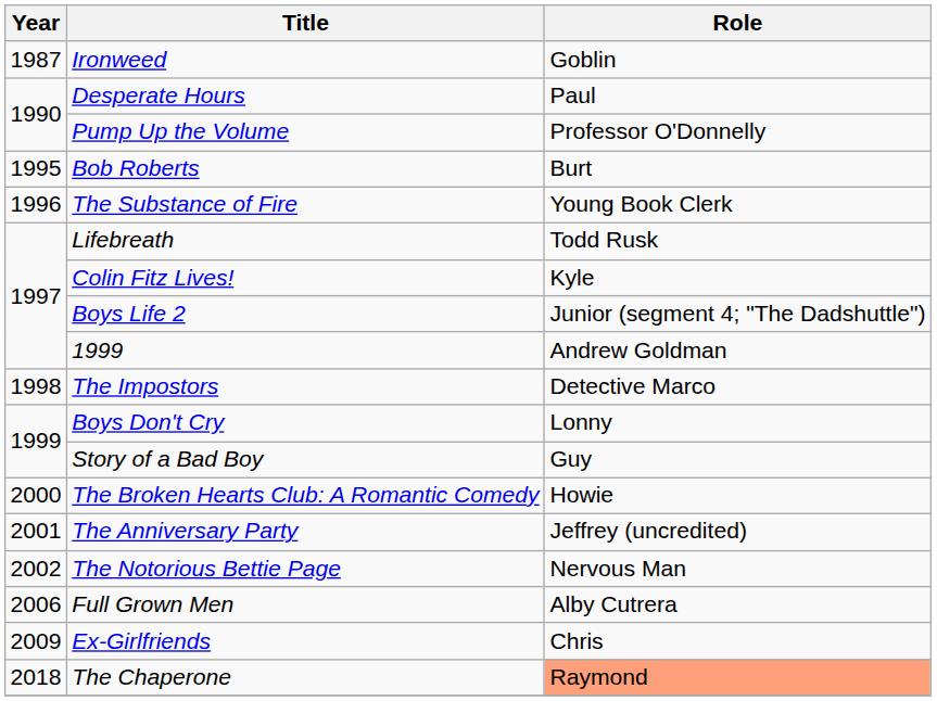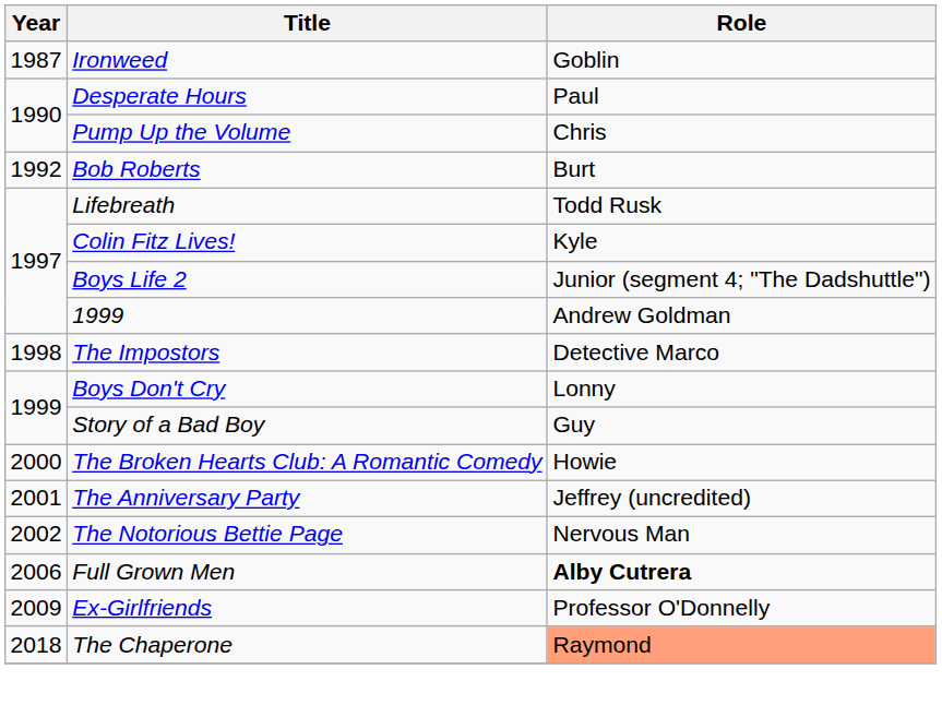Pump Up the Volume | Role: Professor O'Donnelly -> Chris
Bob Roberts | Year: 1995 -> 1992
- row: 1996 | The Substance of Fire | Young Book Clerk
Full Grown Men | Role: normal -> bold
Ex-Girlfriends | Role: Chris -> Professor O'Donnelly
